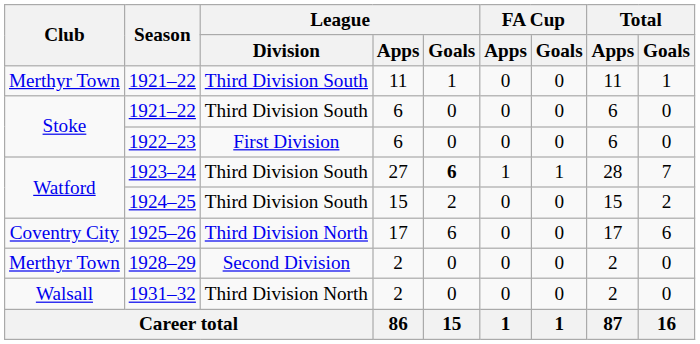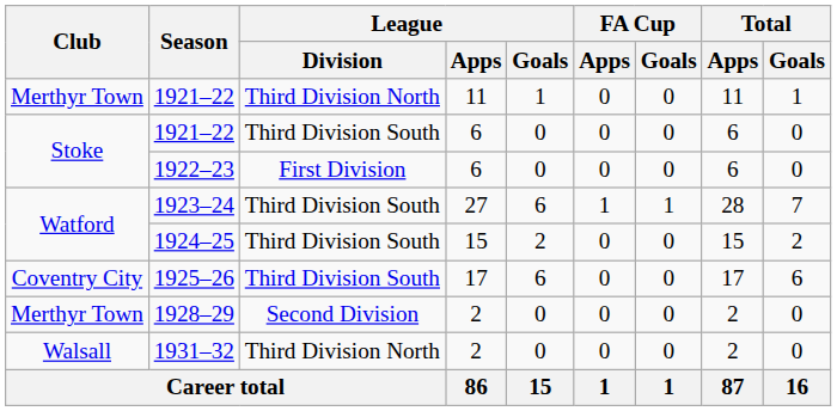1921–22 / 11 | League / Division: Third Division South -> Third Division North
1923–24 | League / Goals: bold -> normal
1925–26 | League / Division: Third Division North -> Third Division South
